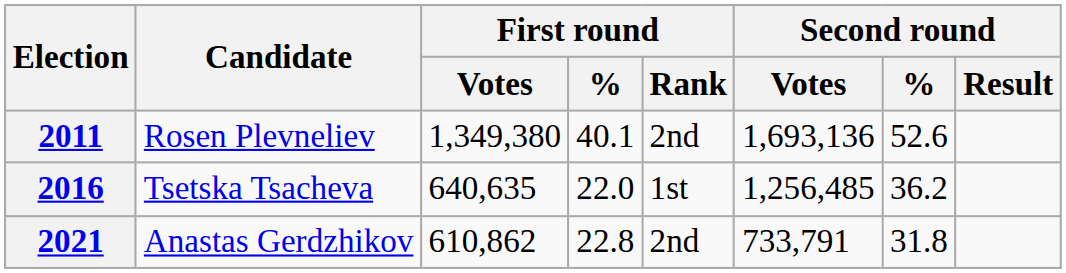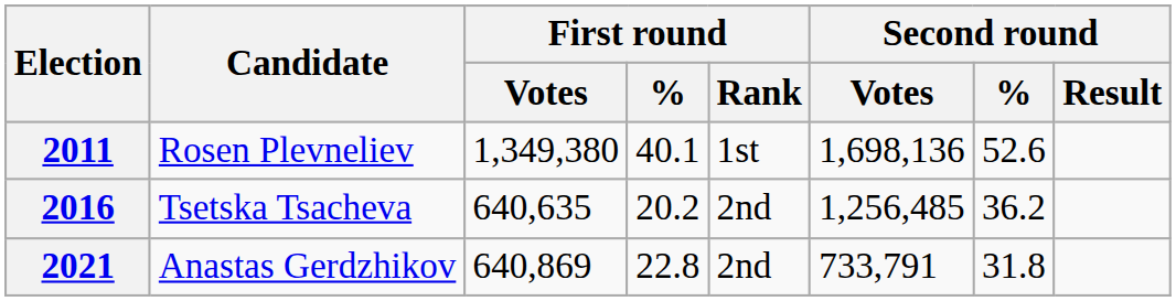2011 | First round / Rank: 2nd -> 1st
2011 | Second round / Votes: 1,693,136 -> 1,698,136
2016 | First round / %: 22.0 -> 20.2
2016 | First round / Rank: 1st -> 2nd
2021 | First round / Votes: 610,862 -> 640,869
